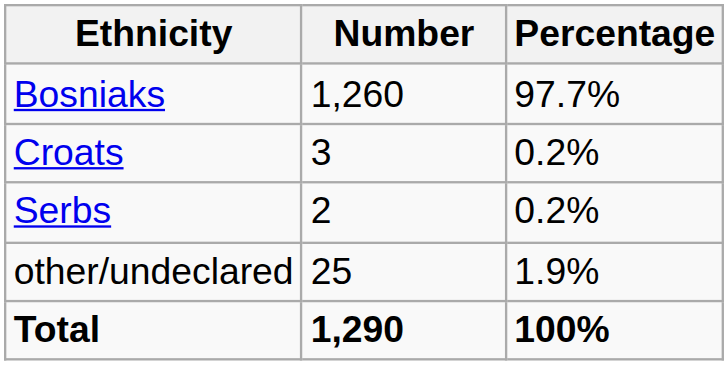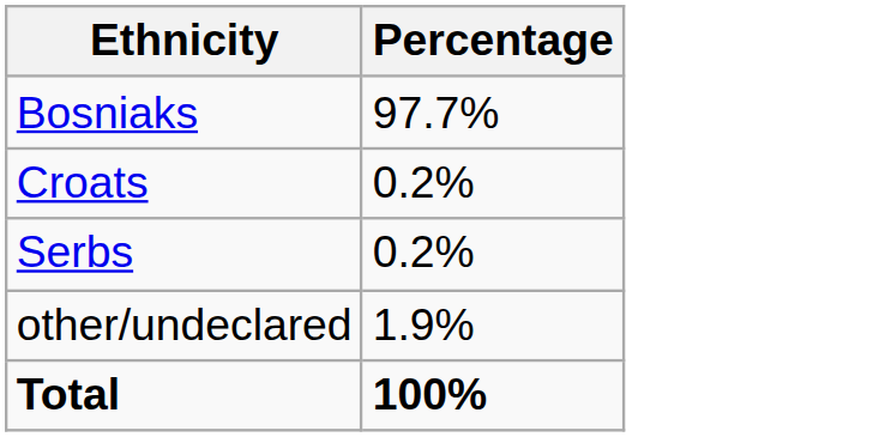- column: Number | 1,260 | 3 | 2 | 25 | 1,290
